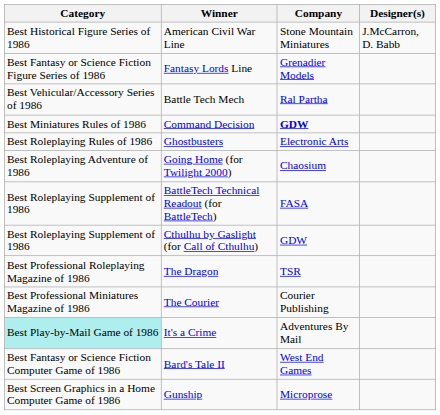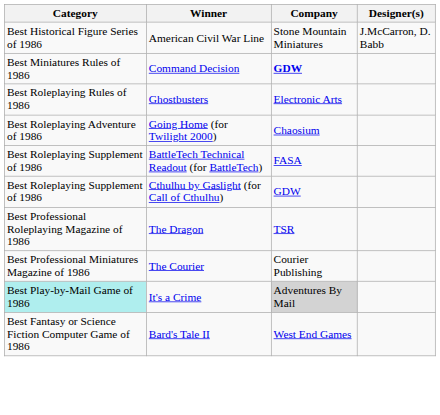- row: Best Fantasy or Science Fiction Figure Series of 1986 | Fantasy Lords Line | Grenadier Models
- row: Best Vehicular/Accessory Series of 1986 | Battle Tech Mech | Ral Partha
It's a Crime | Company: no background -> lightgrey background
- row: Best Screen Graphics in a Home Computer Game of 1986 | Gunship | Microprose
